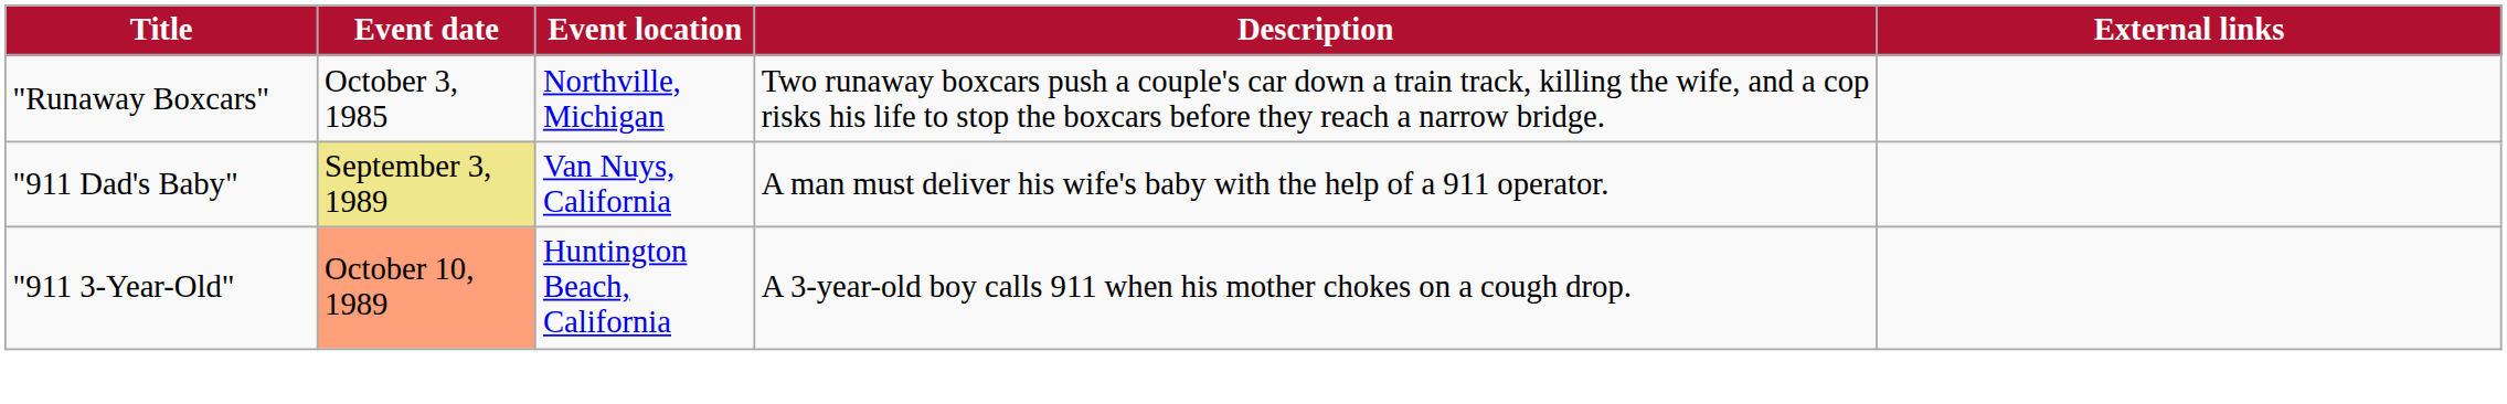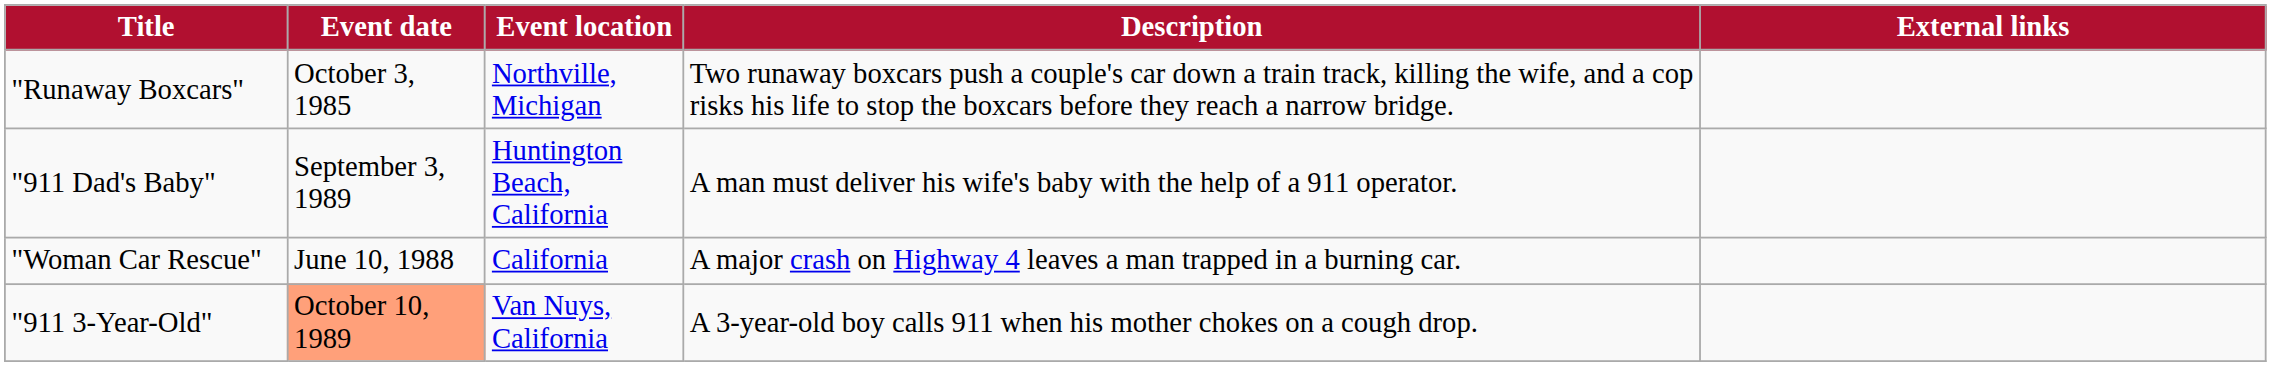"911 Dad's Baby" | Event date: khaki background -> no background
"911 Dad's Baby" | Event location: Van Nuys, California -> Huntington Beach, California
+ row: "Woman Car Rescue" | June 10, 1988 | California | A major crash on Highway 4 leaves a man trapped in a burning car.
"911 3-Year-Old" | Event location: Huntington Beach, California -> Van Nuys, California
